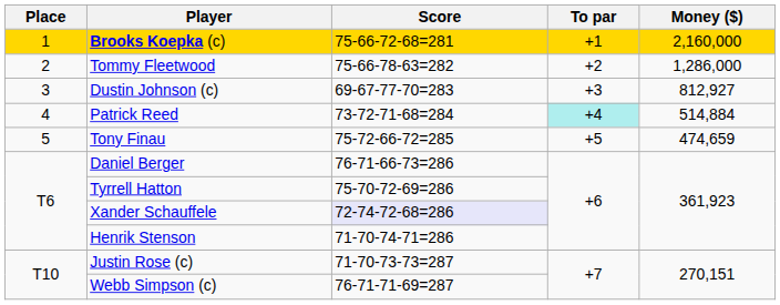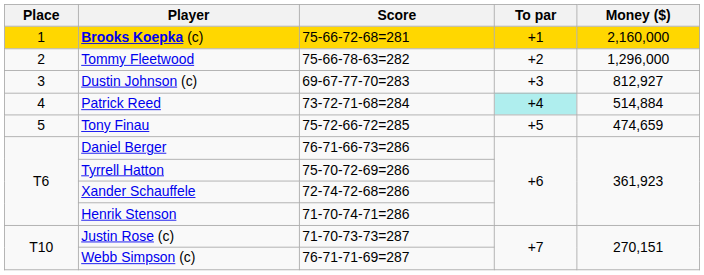Tommy Fleetwood | Money ($): 1,286,000 -> 1,296,000
Xander Schauffele | Score: lavender background -> no background
